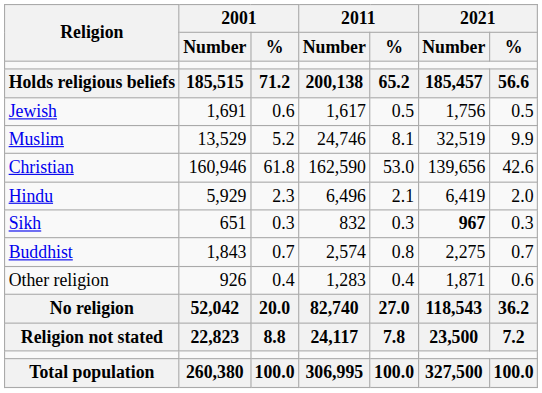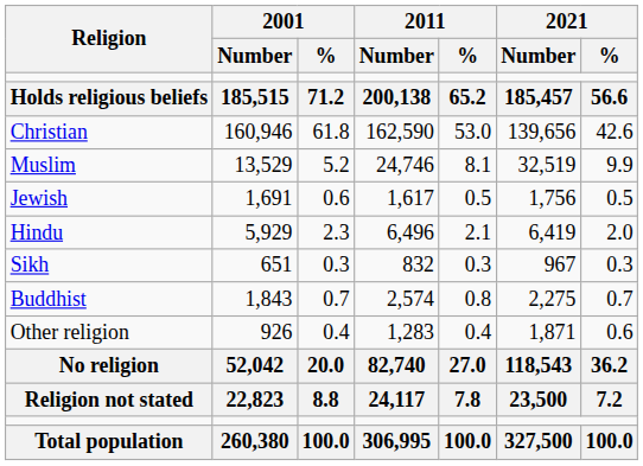rows swapped: Christian <-> Jewish
Sikh | 2021 / Number: bold -> normal
